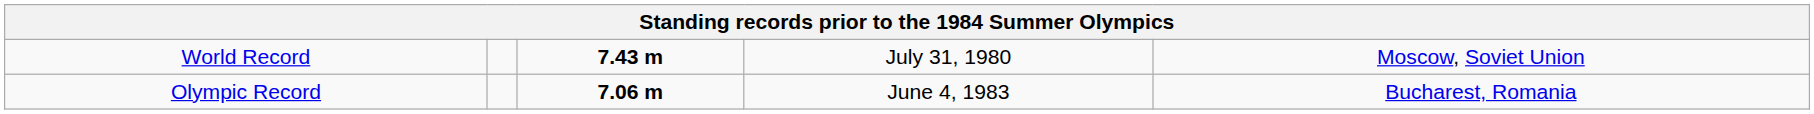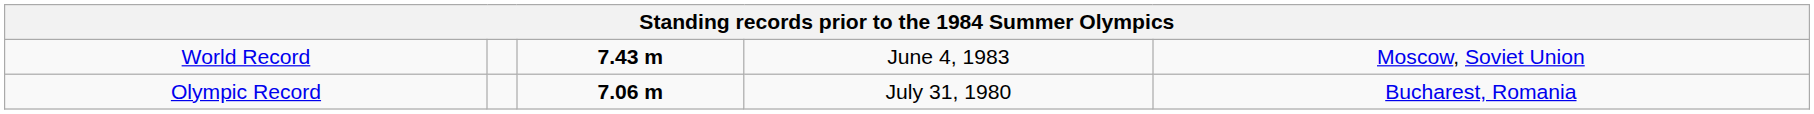World Record | column 4: July 31, 1980 -> June 4, 1983
Olympic Record | column 4: June 4, 1983 -> July 31, 1980
